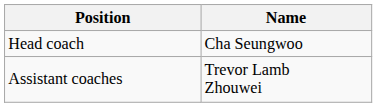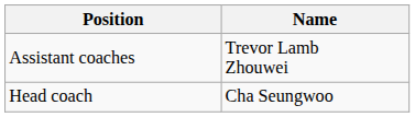rows swapped: Head coach <-> Assistant coaches
